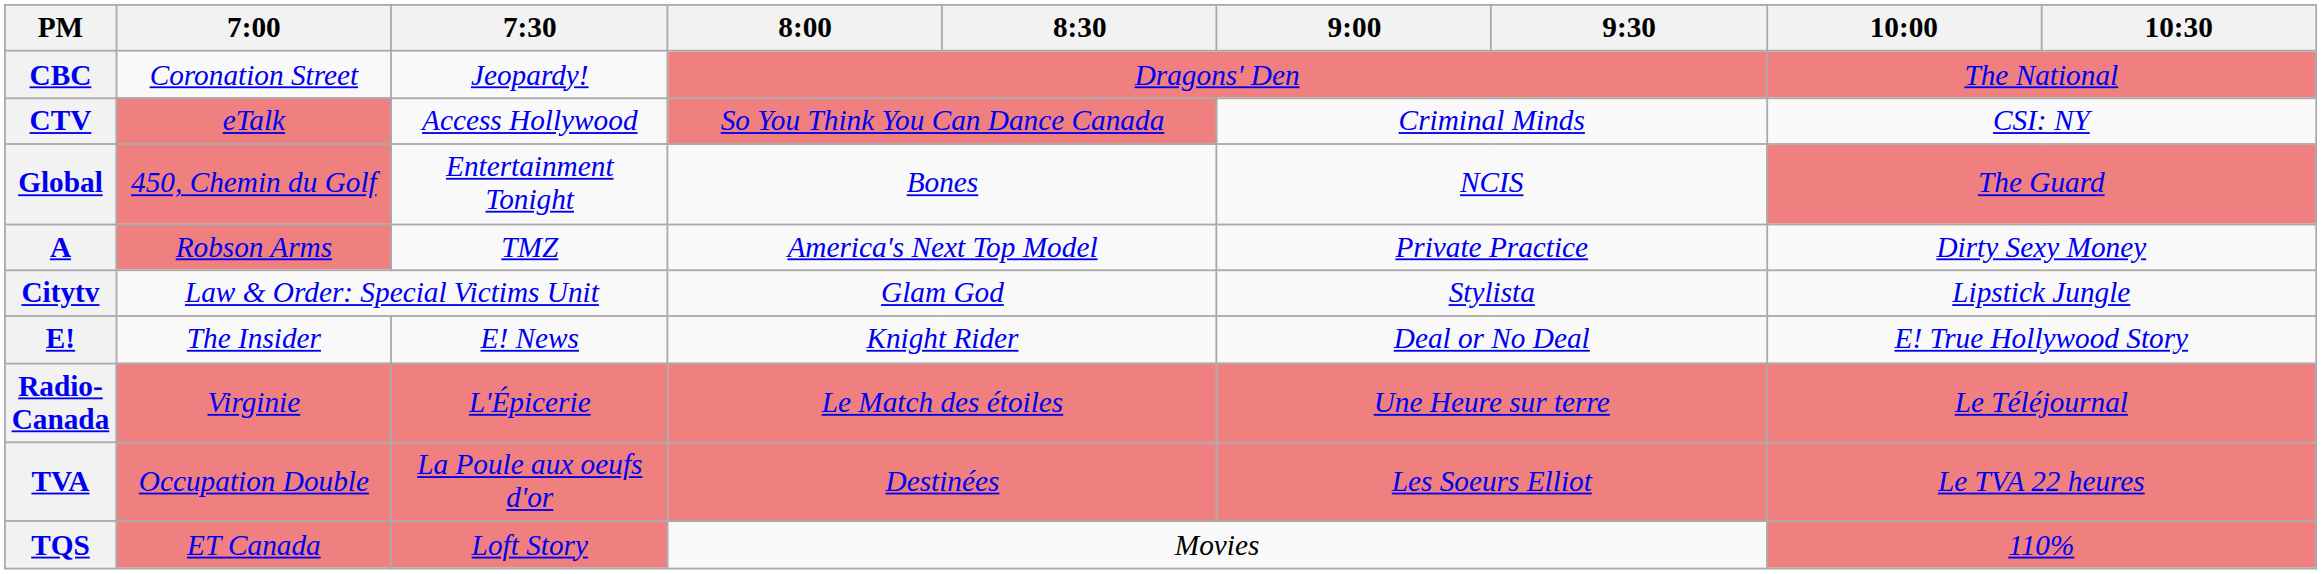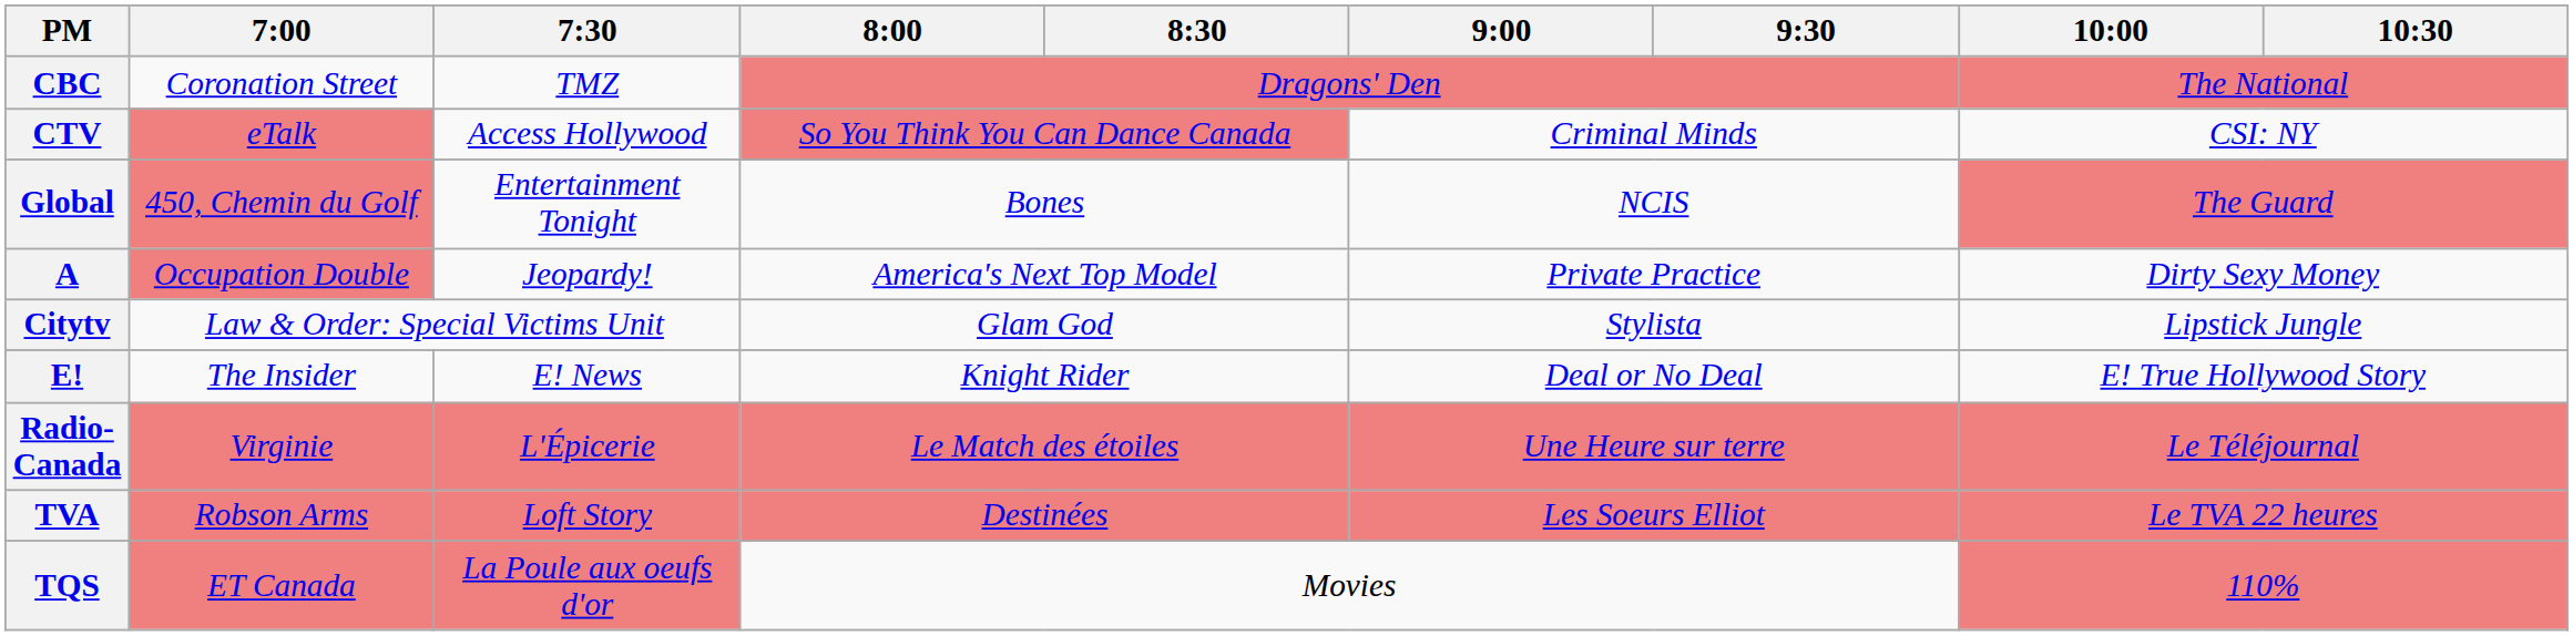CBC | 7:30: Jeopardy! -> TMZ
A | 7:00: Robson Arms -> Occupation Double
A | 7:30: TMZ -> Jeopardy!
TVA | 7:00: Occupation Double -> Robson Arms
TVA | 7:30: La Poule aux oeufs d'or -> Loft Story
TQS | 7:30: Loft Story -> La Poule aux oeufs d'or
